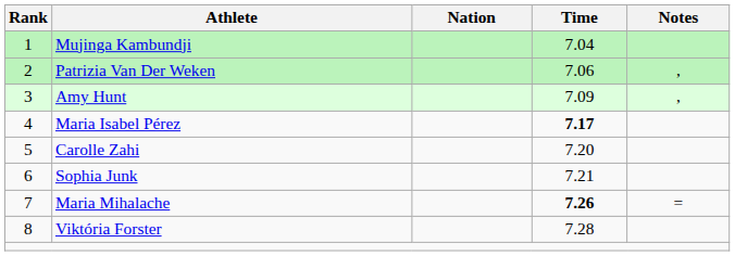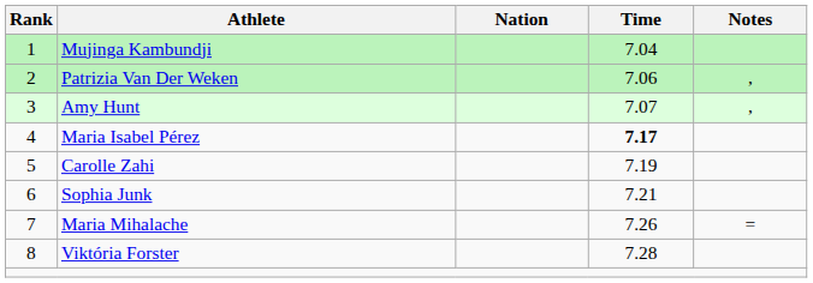Amy Hunt | Time: 7.09 -> 7.07
Carolle Zahi | Time: 7.20 -> 7.19
Maria Mihalache | Time: bold -> normal
